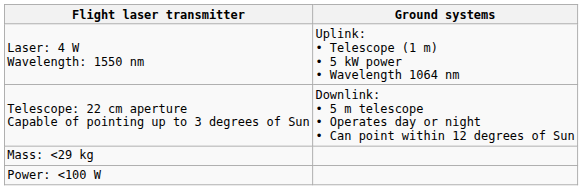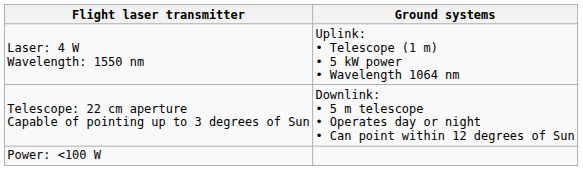- row: Mass: <29 kg
